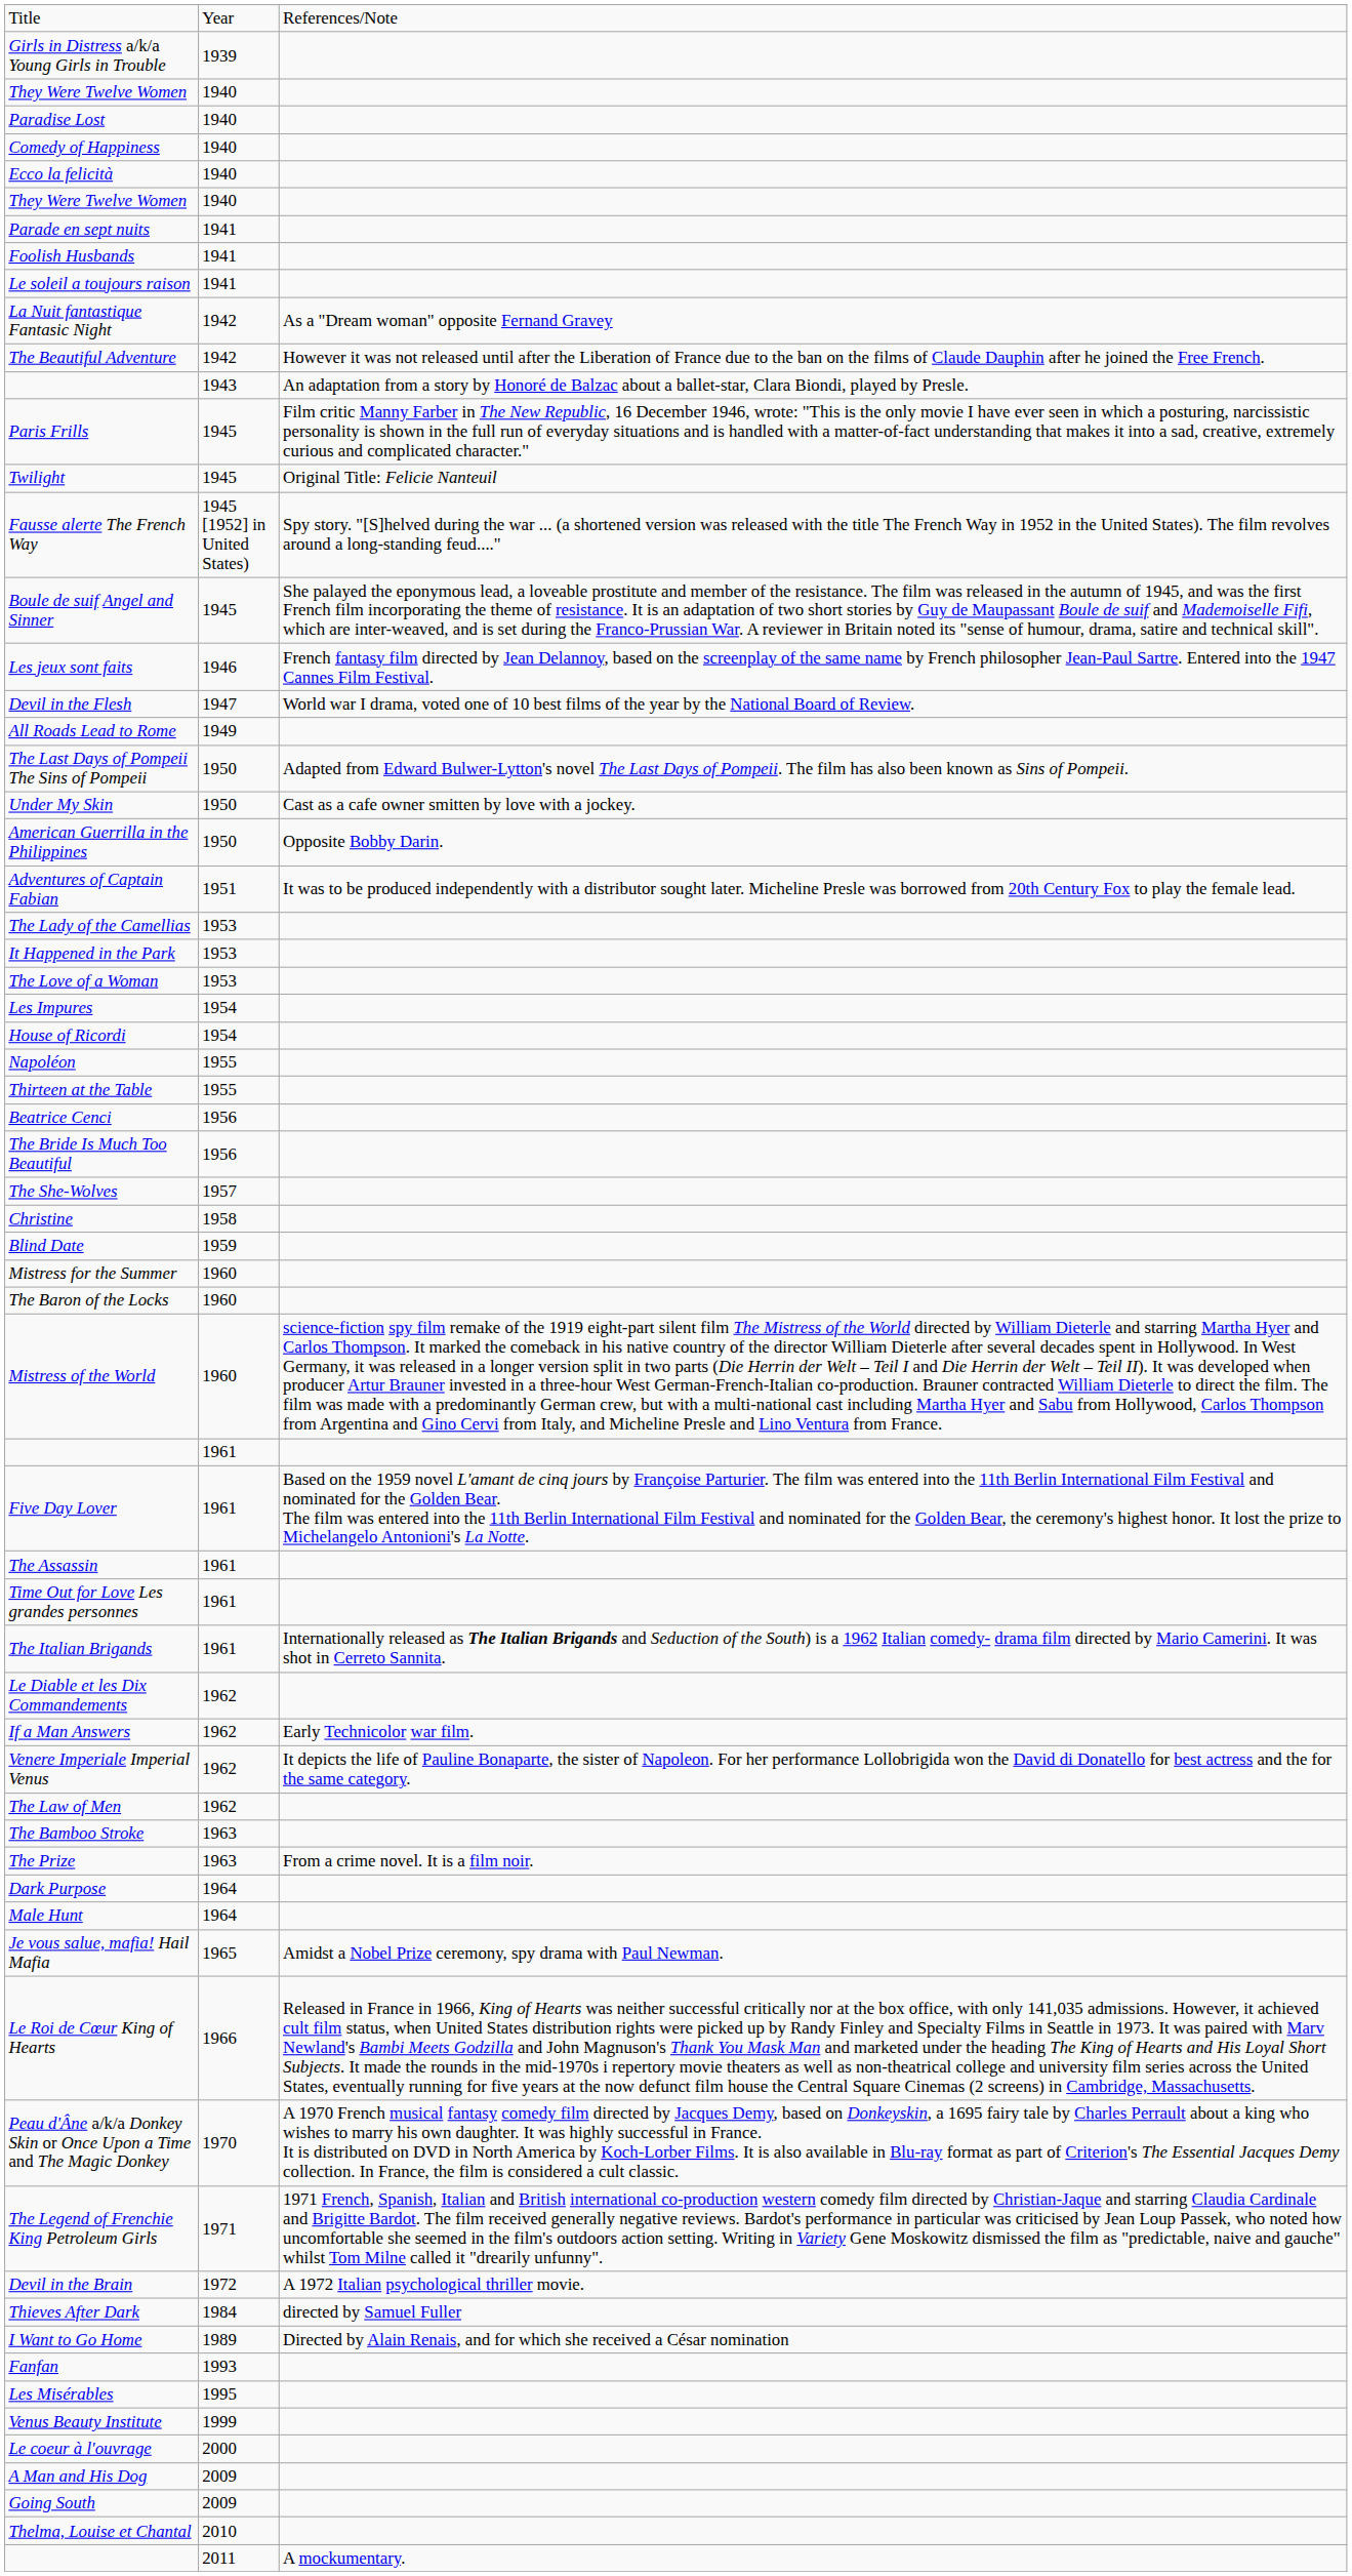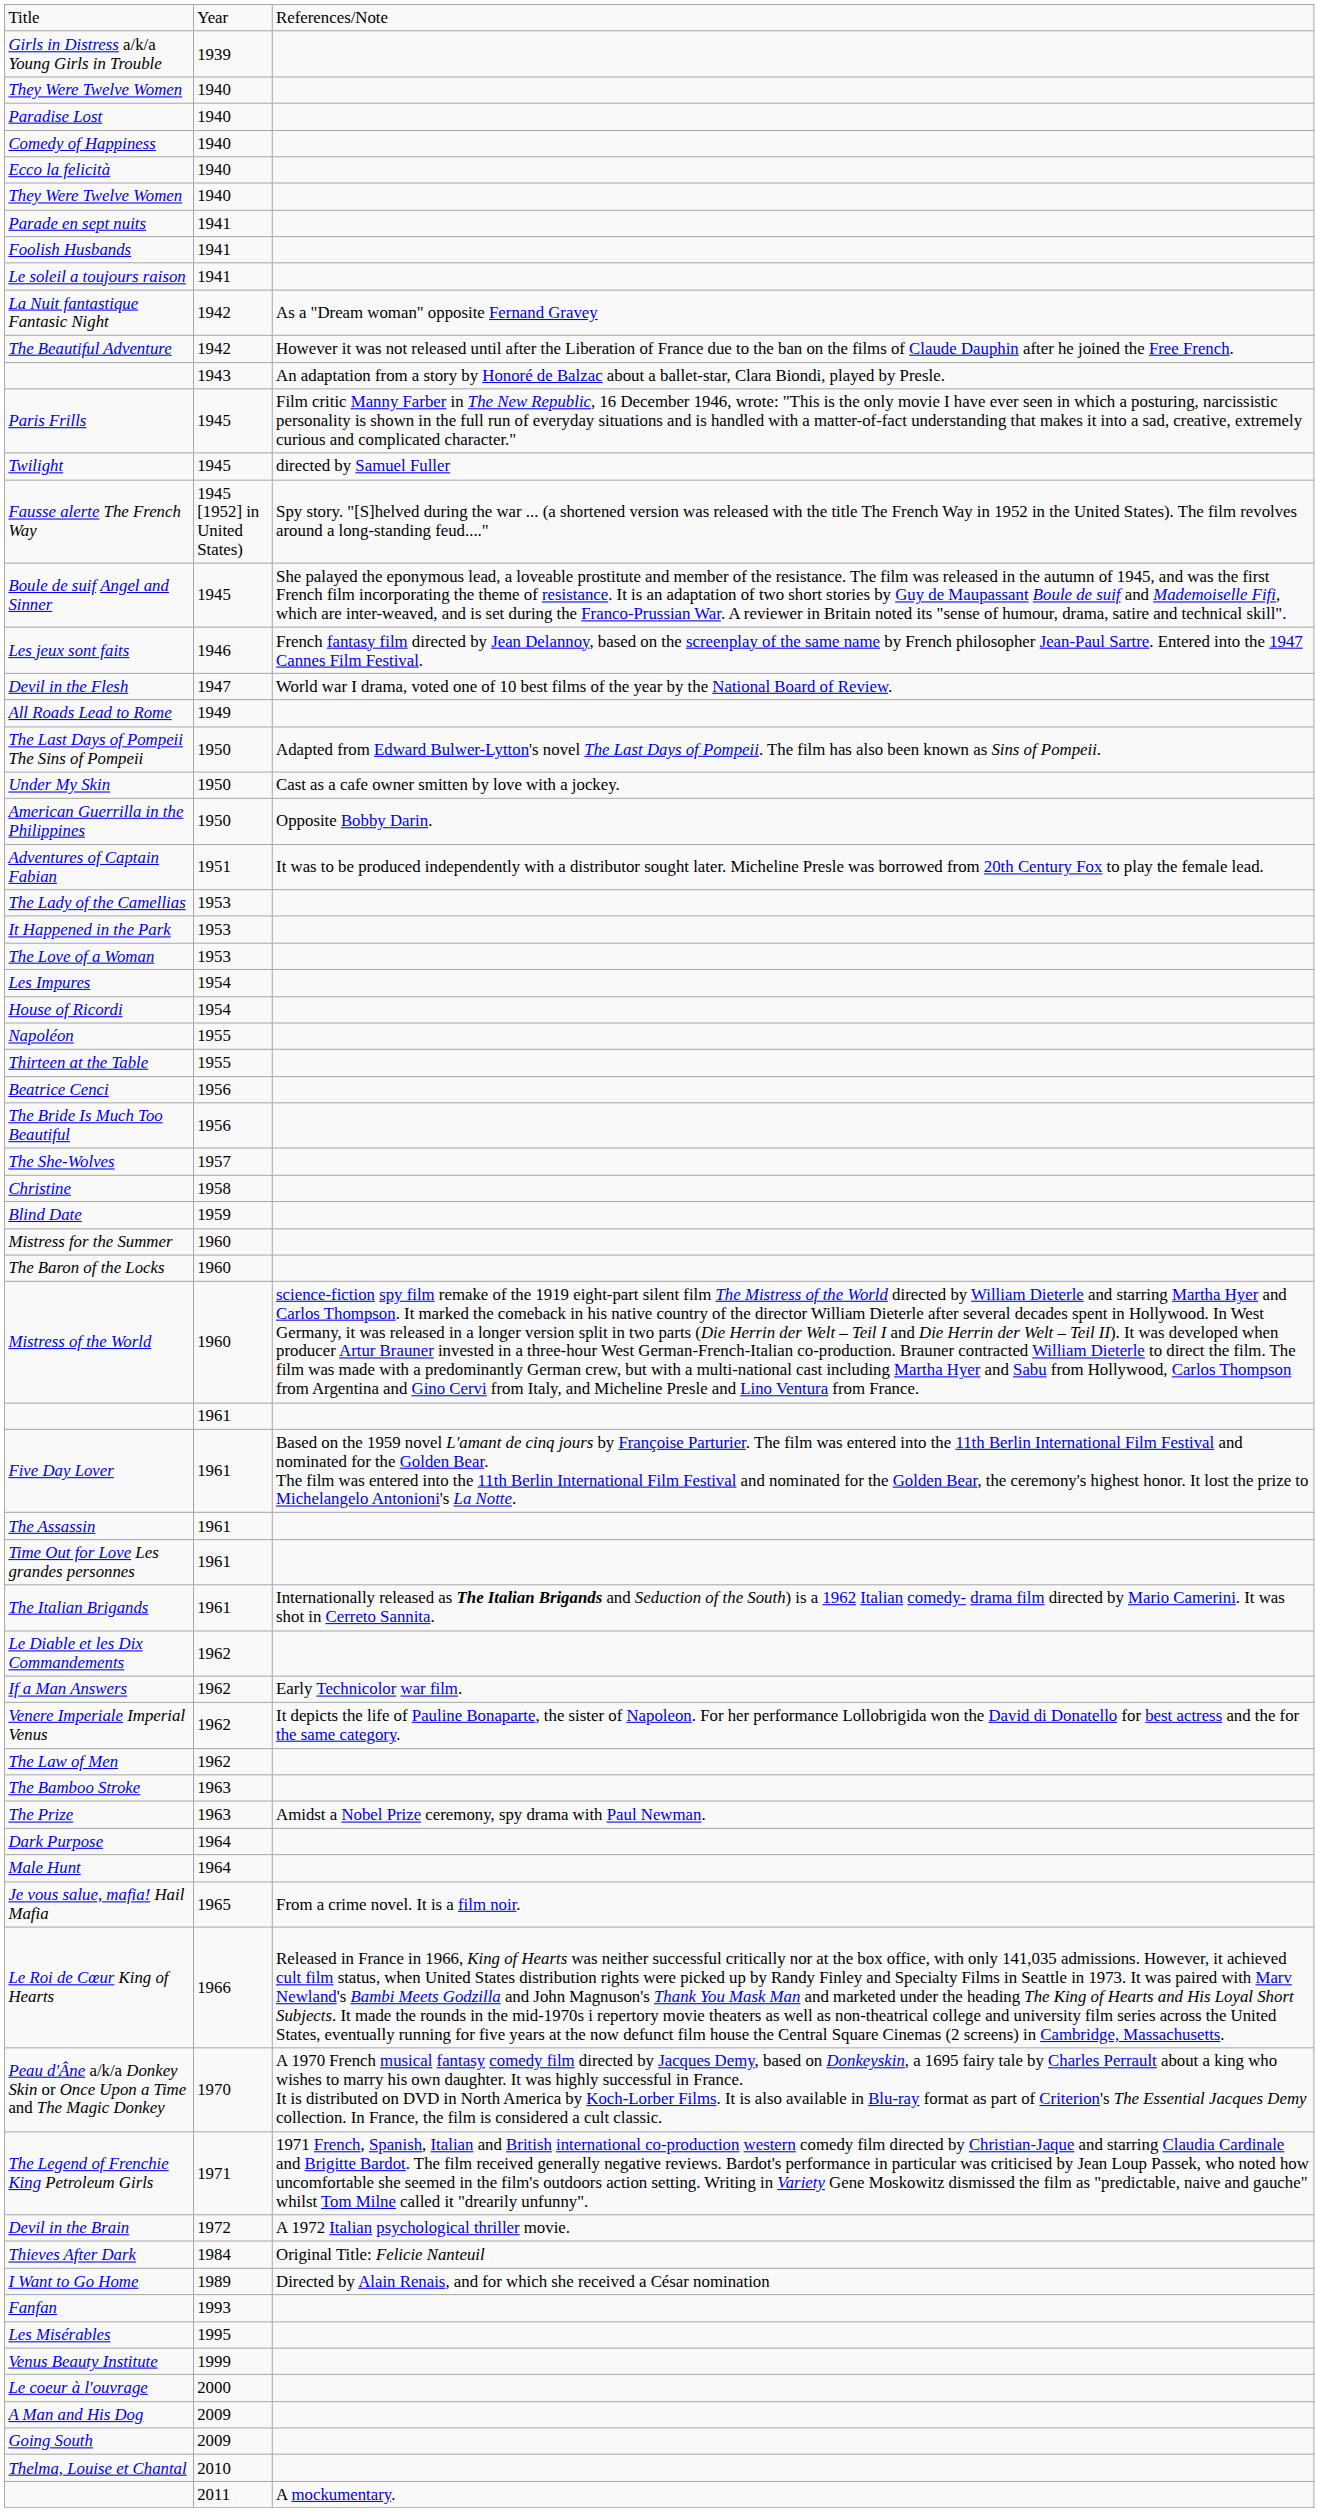Twilight | column 3: Original Title: Felicie Nanteuil -> directed by Samuel Fuller
The Prize | column 3: From a crime novel. It is a film noir. -> Amidst a Nobel Prize ceremony, spy drama with Paul Newman.
Je vous salue, mafia! Hail Mafia | column 3: Amidst a Nobel Prize ceremony, spy drama with Paul Newman. -> From a crime novel. It is a film noir.
Thieves After Dark | column 3: directed by Samuel Fuller -> Original Title: Felicie Nanteuil
